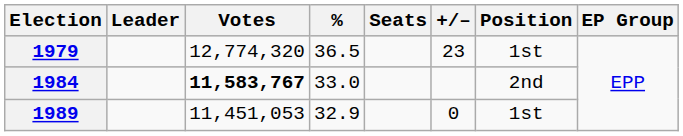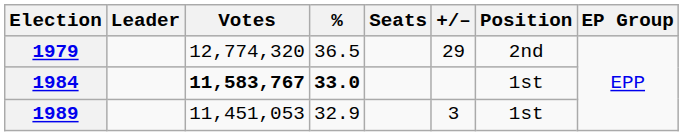1979 | +/–: 23 -> 29
1979 | Position: 1st -> 2nd
1984 | %: normal -> bold
1984 | Position: 2nd -> 1st
1989 | +/–: 0 -> 3
